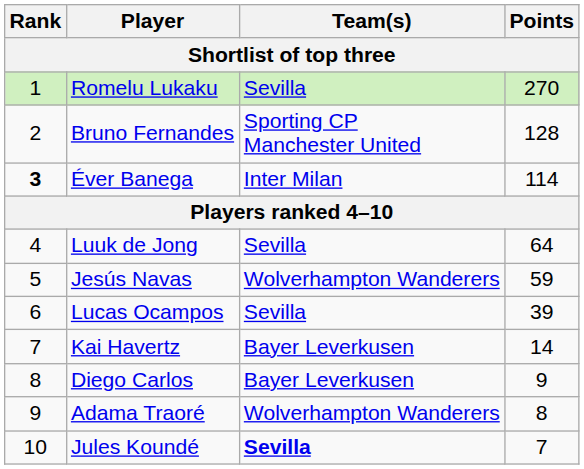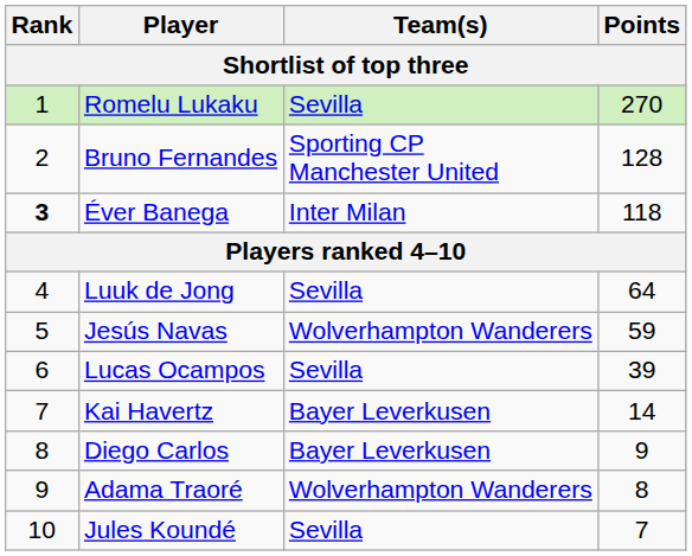Éver Banega | Points: 114 -> 118
Jules Koundé | Team(s): bold -> normal
